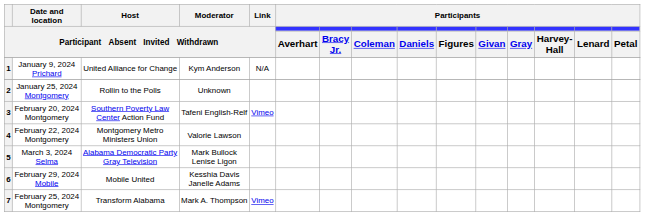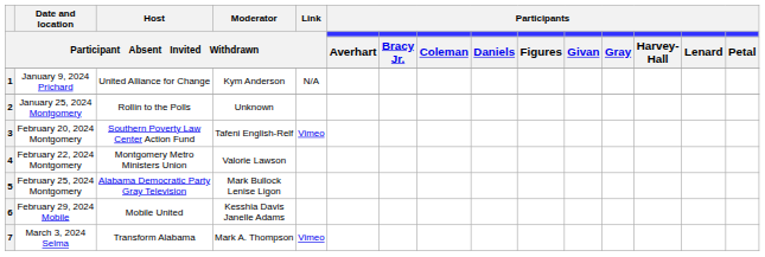5 | Date and location / Participant Absent Invited Withdrawn: March 3, 2024 Selma -> February 25, 2024 Montgomery
7 | Date and location / Participant Absent Invited Withdrawn: February 25, 2024 Montgomery -> March 3, 2024 Selma
